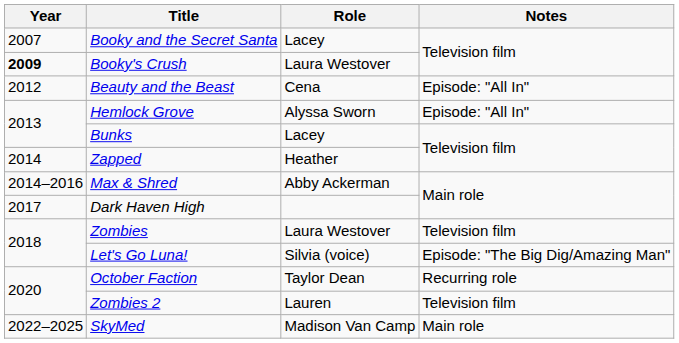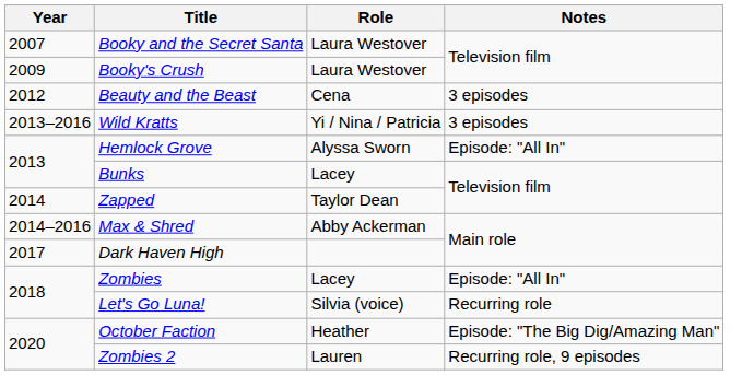Booky and the Secret Santa | Role: Lacey -> Laura Westover
Booky's Crush | Year: bold -> normal
Beauty and the Beast | Notes: Episode: "All In" -> 3 episodes
+ row: 2013–2016 | Wild Kratts | Yi / Nina / Patricia | 3 episodes
Zapped | Role: Heather -> Taylor Dean
Zombies | Role: Laura Westover -> Lacey
Zombies | Notes: Television film -> Episode: "All In"
Let's Go Luna! | Notes: Episode: "The Big Dig/Amazing Man" -> Recurring role
October Faction | Role: Taylor Dean -> Heather
October Faction | Notes: Recurring role -> Episode: "The Big Dig/Amazing Man"
Zombies 2 | Notes: Television film -> Recurring role, 9 episodes
- row: 2022–2025 | SkyMed | Madison Van Camp | Main role
